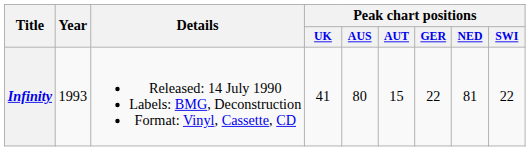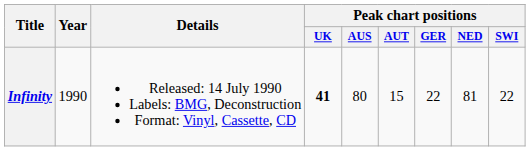Infinity | Year: 1993 -> 1990
Infinity | Peak chart positions / UK: normal -> bold
